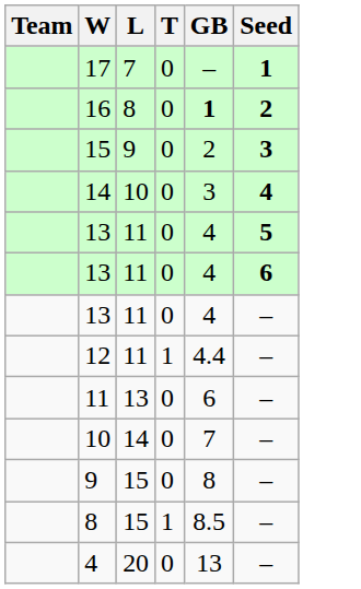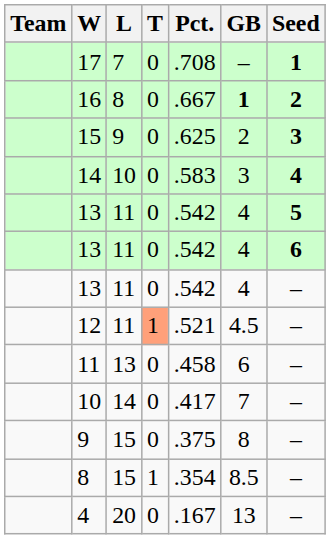+ column: Pct. | .708 | .667 | .625 | .583 | .542 | .542 | .542 | .521 | .458 | .417 | .375 | .354 | .167
12 | T: no background -> lightsalmon background
12 | GB: 4.4 -> 4.5
